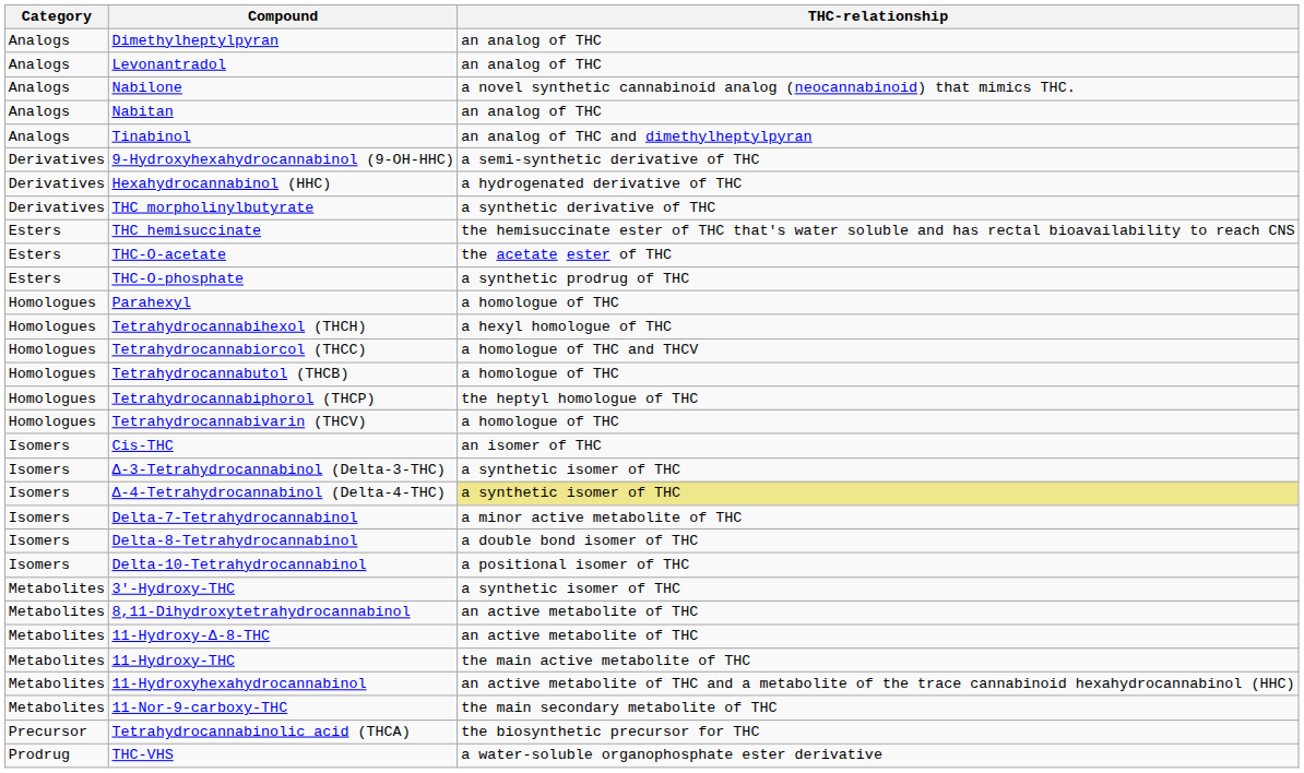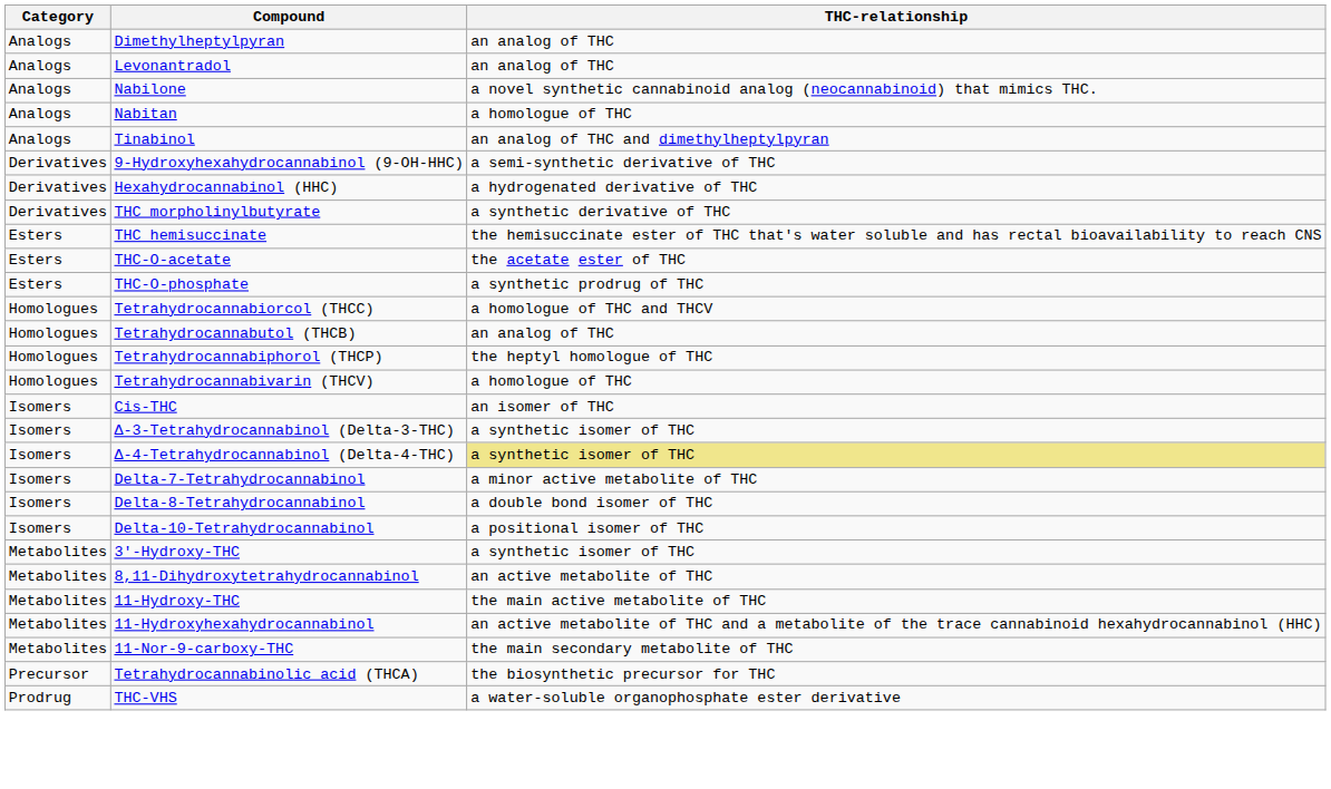Nabitan | THC-relationship: an analog of THC -> a homologue of THC
- row: Homologues | Parahexyl | a homologue of THC
- row: Homologues | Tetrahydrocannabihexol (THCH) | a hexyl homologue of THC
Tetrahydrocannabutol (THCB) | THC-relationship: a homologue of THC -> an analog of THC
- row: Metabolites | 11-Hydroxy-Δ-8-THC | an active metabolite of THC
